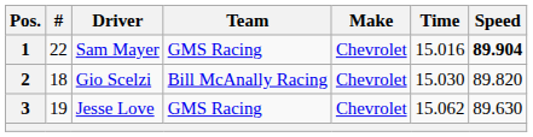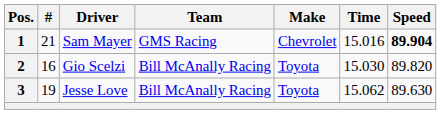1 | #: 22 -> 21
2 | #: 18 -> 16
2 | Make: Chevrolet -> Toyota
3 | Team: GMS Racing -> Bill McAnally Racing
3 | Make: Chevrolet -> Toyota
